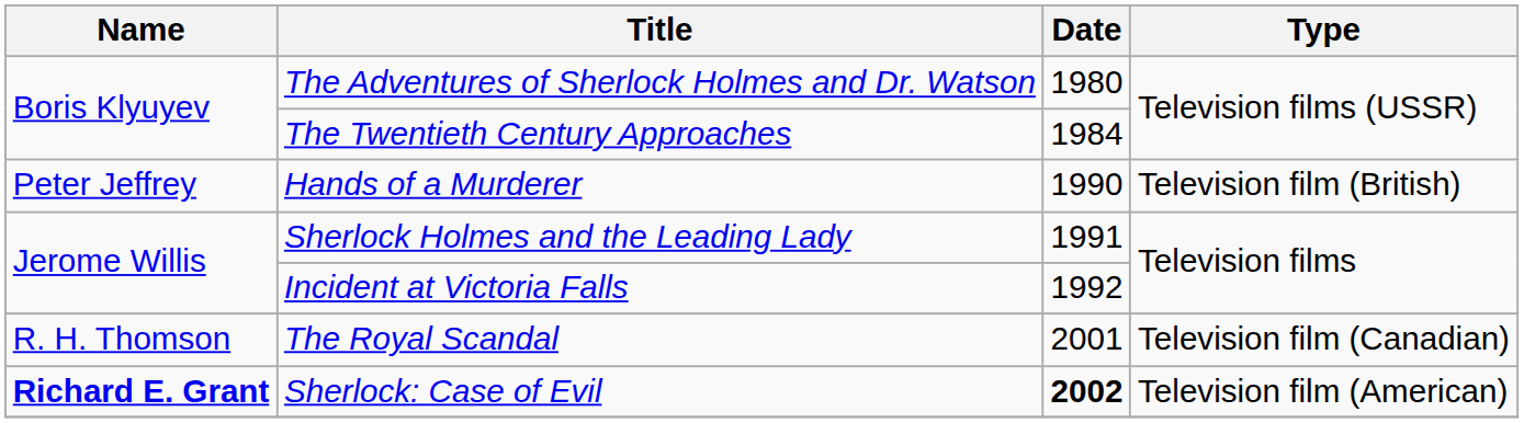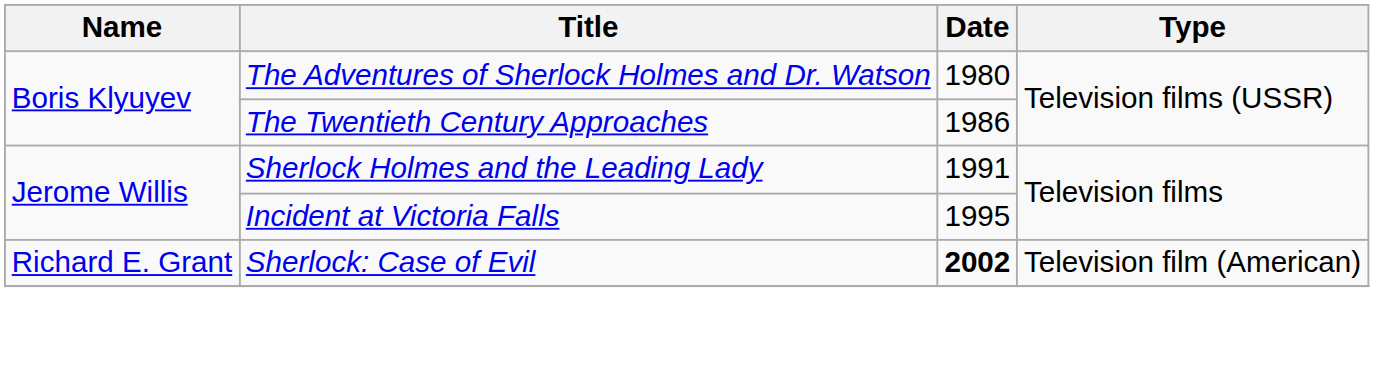The Twentieth Century Approaches | Date: 1984 -> 1986
- row: Peter Jeffrey | Hands of a Murderer | 1990 | Television film (British)
Incident at Victoria Falls | Date: 1992 -> 1995
- row: R. H. Thomson | The Royal Scandal | 2001 | Television film (Canadian)
Sherlock: Case of Evil | Name: bold -> normal
